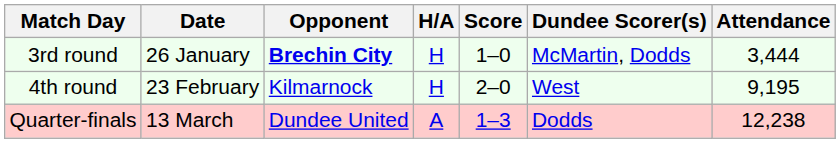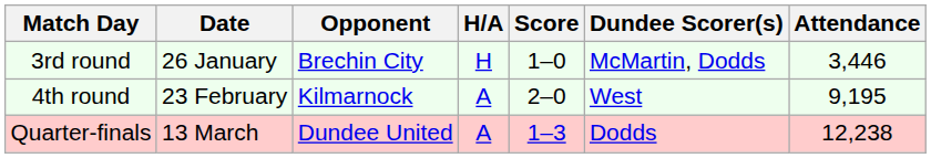3rd round | Opponent: bold -> normal
3rd round | Attendance: 3,444 -> 3,446
4th round | H/A: H -> A
